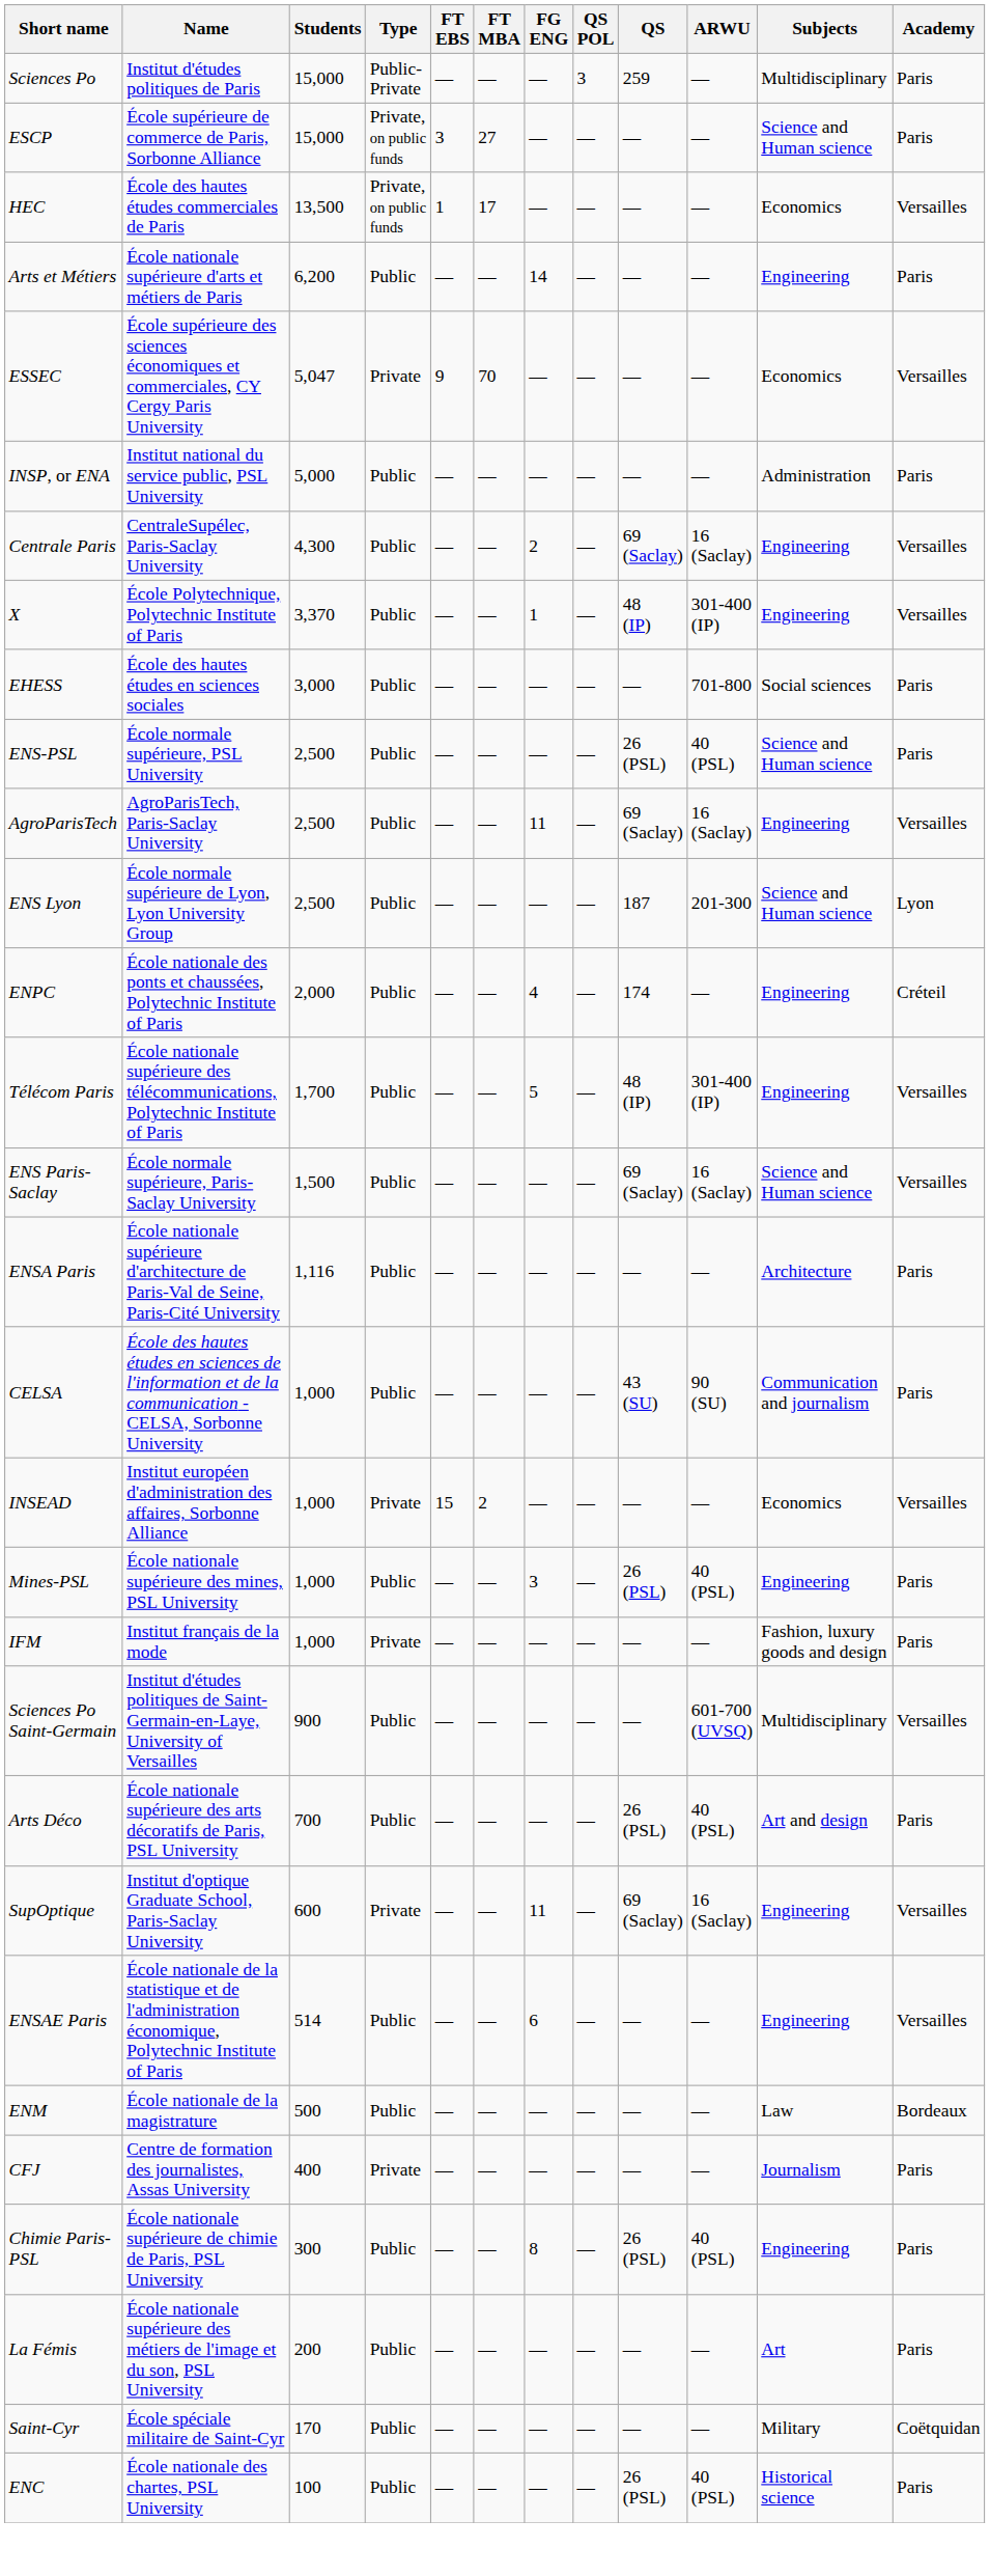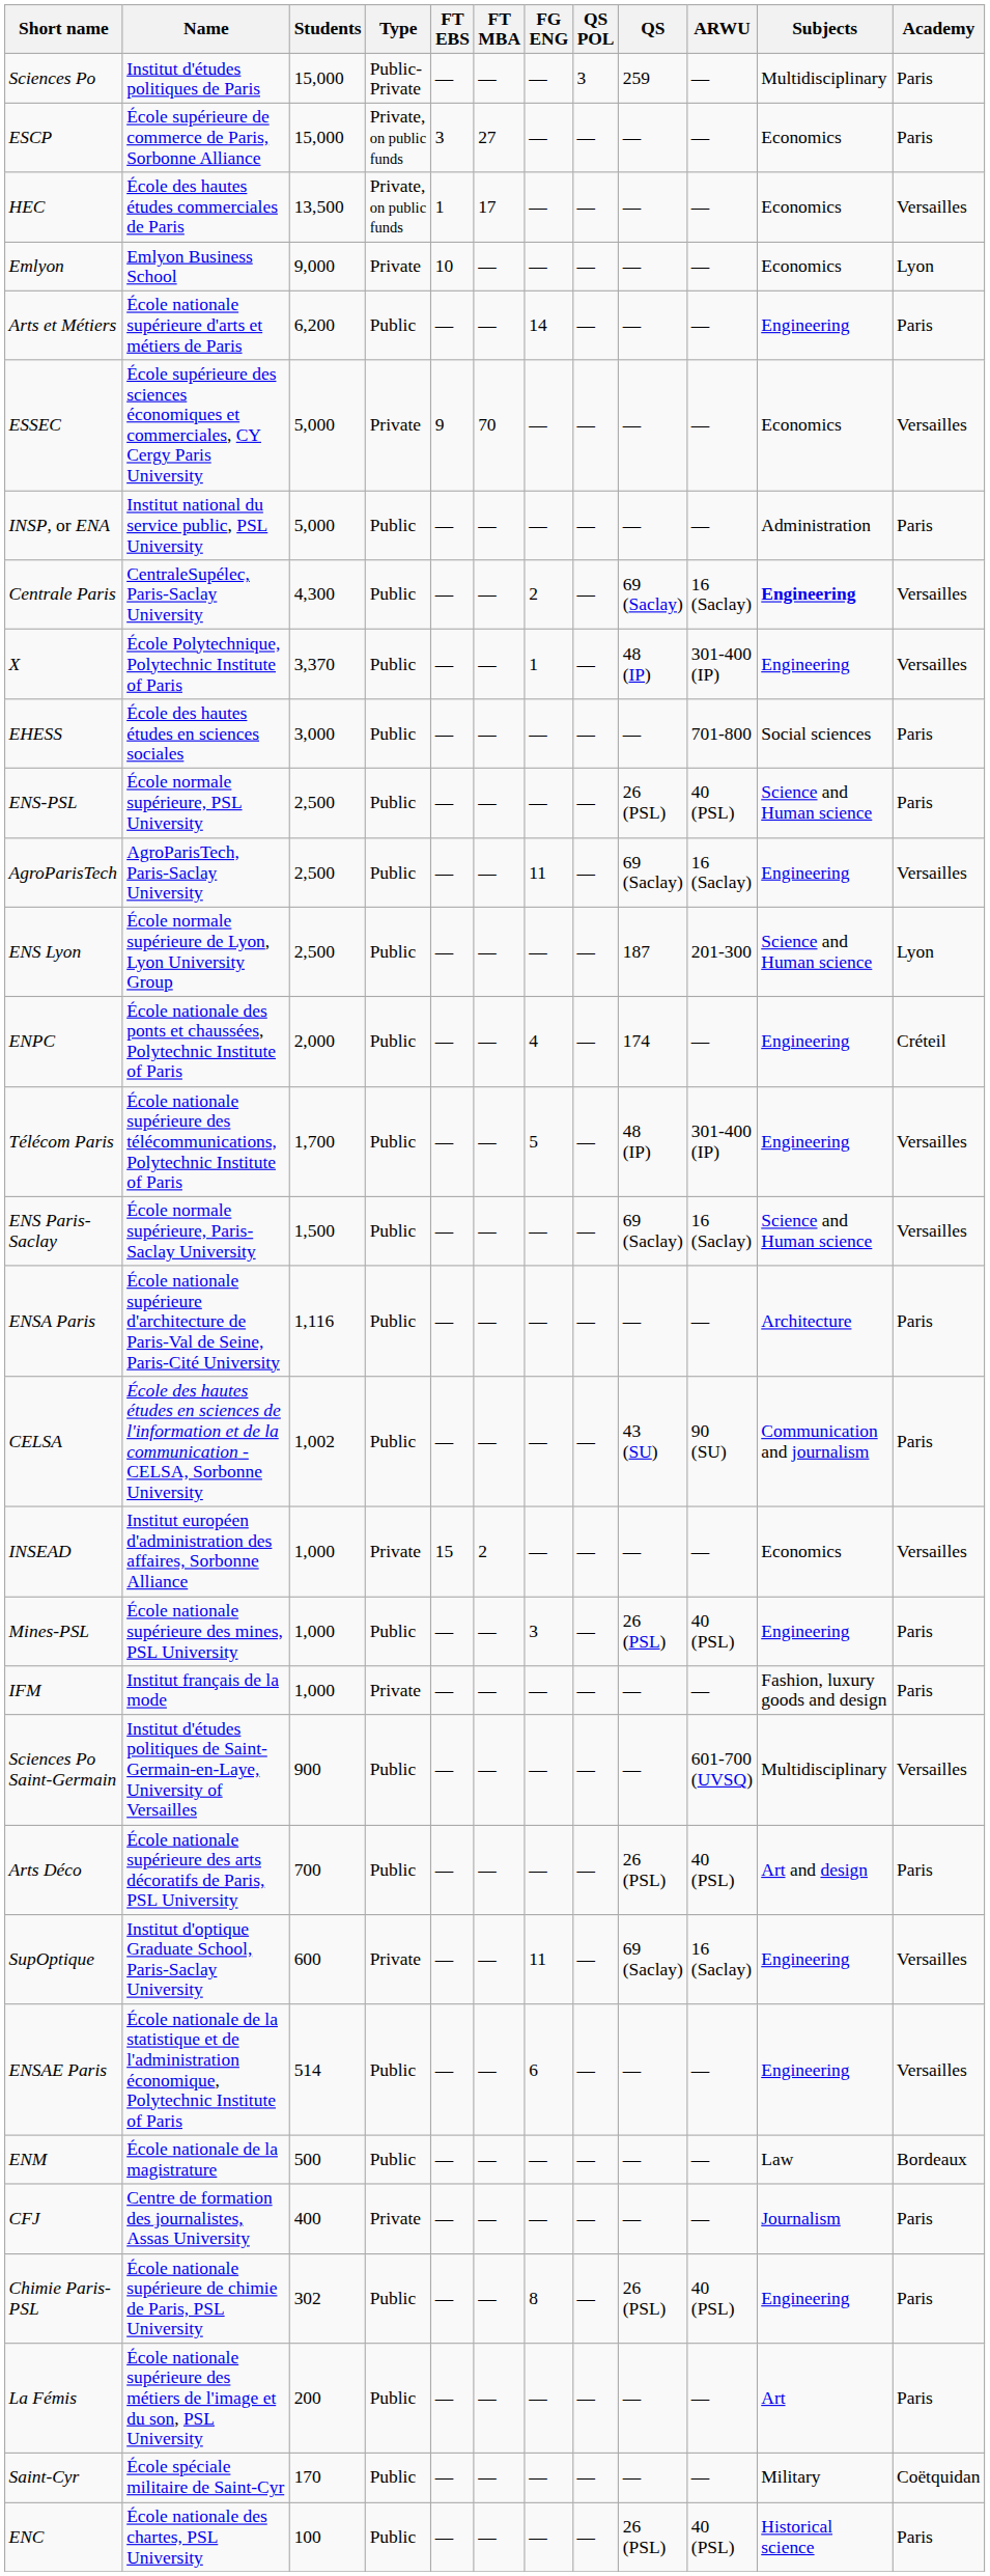ESCP | Subjects: Science and Human science -> Economics
+ row: Emlyon | Emlyon Business School | 9,000 | Private | 10 | — | — | — | — | — | Economics | Lyon
ESSEC | Students: 5,047 -> 5,000
Centrale Paris | Subjects: normal -> bold
CELSA | Students: 1,000 -> 1,002
Chimie Paris-PSL | Students: 300 -> 302
